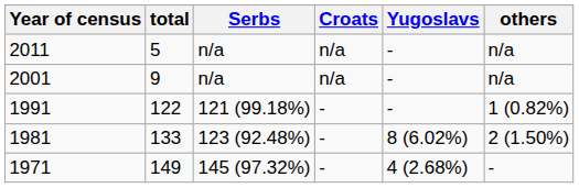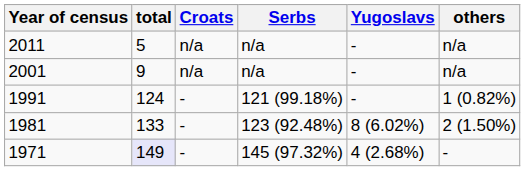columns swapped: Serbs <-> Croats
1991 | total: 122 -> 124
1971 | total: no background -> lavender background
